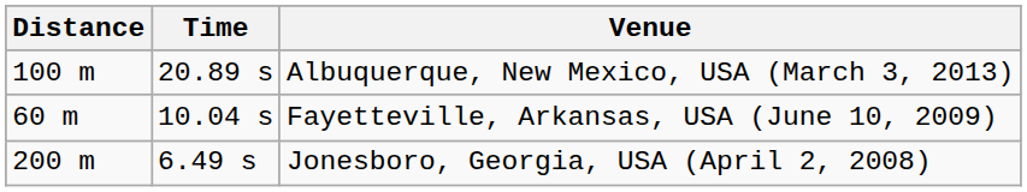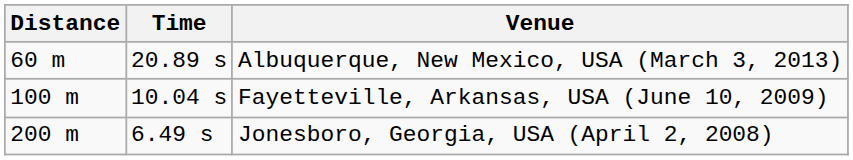Albuquerque, New Mexico, USA (March 3, 2013) | Distance: 100 m -> 60 m
Fayetteville, Arkansas, USA (June 10, 2009) | Distance: 60 m -> 100 m
